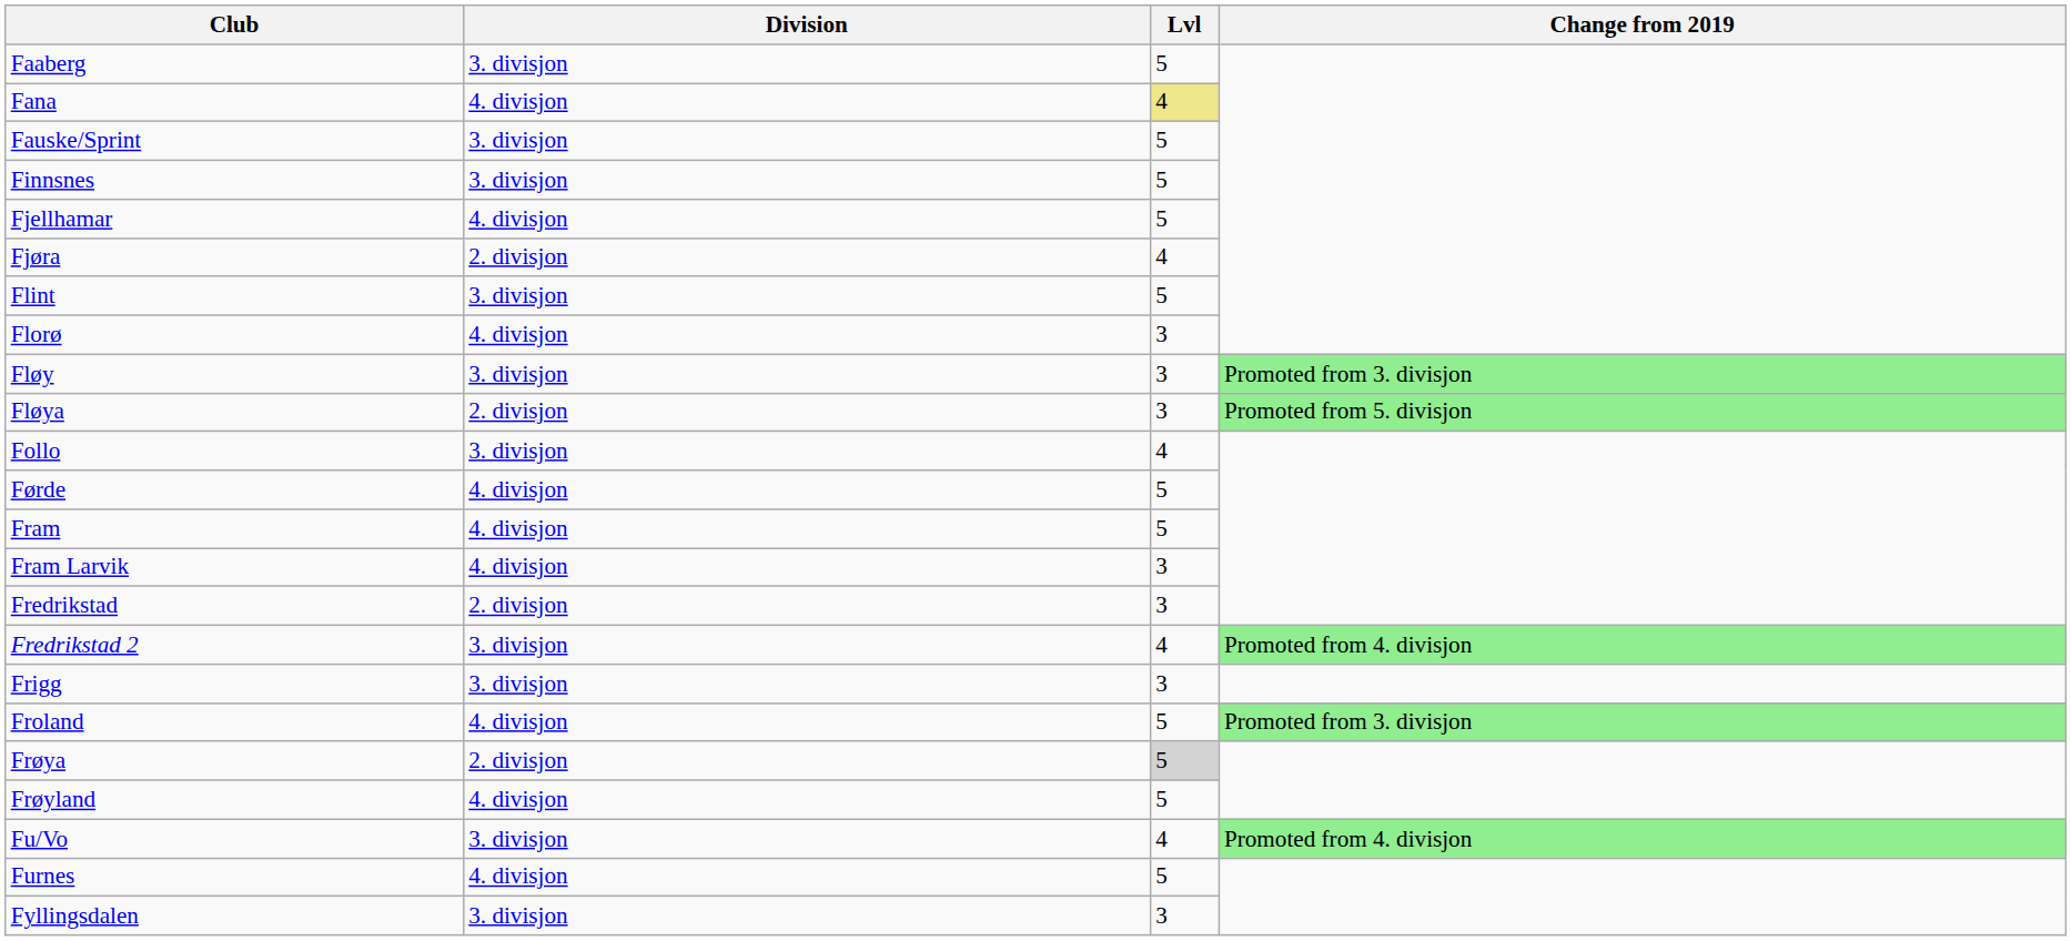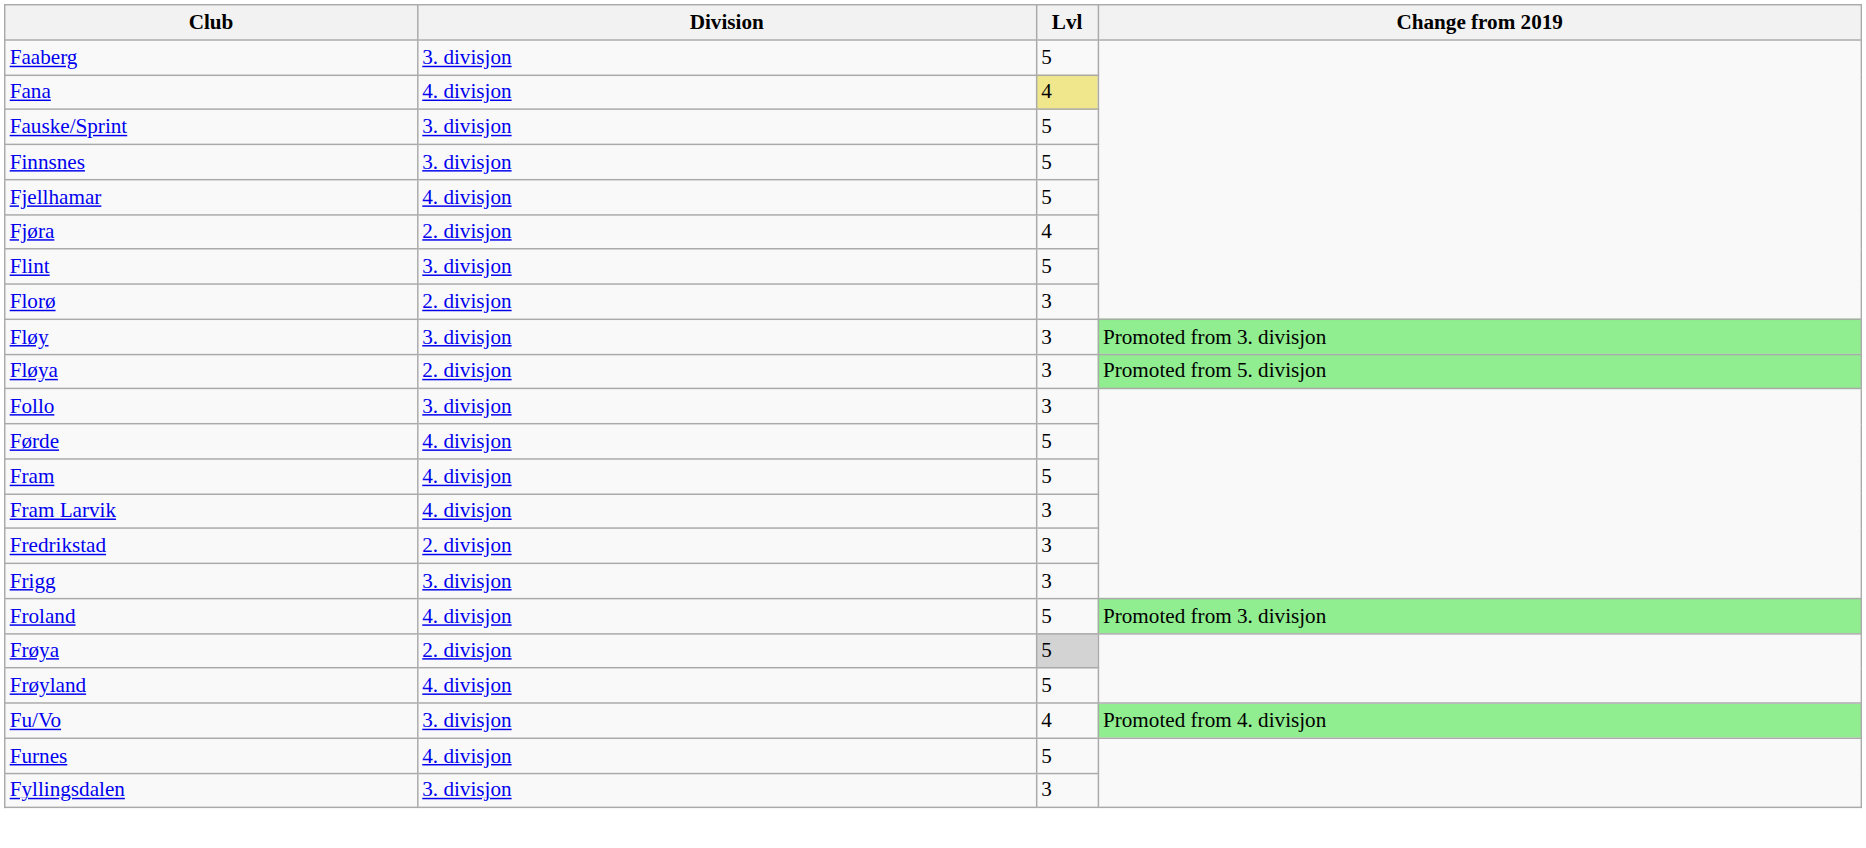Florø | Division: 4. divisjon -> 2. divisjon
Follo | Lvl: 4 -> 3
- row: Fredrikstad 2 | 3. divisjon | 4 | Promoted from 4. divisjon
